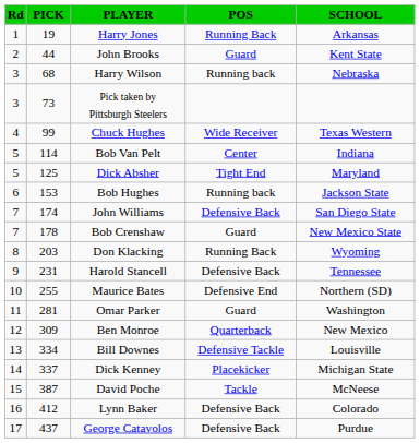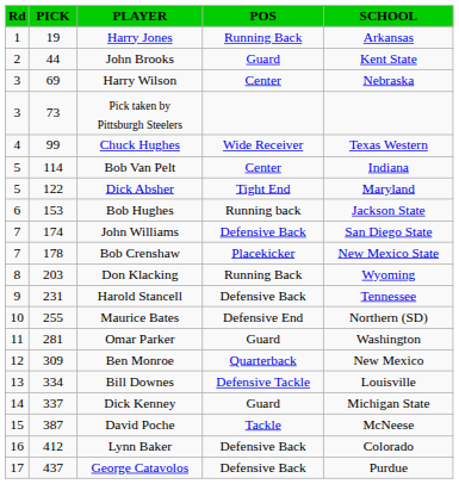Harry Wilson | PICK: 68 -> 69
Harry Wilson | POS: Running back -> Center
Dick Absher | PICK: 125 -> 122
Bob Crenshaw | POS: Guard -> Placekicker
Dick Kenney | POS: Placekicker -> Guard
